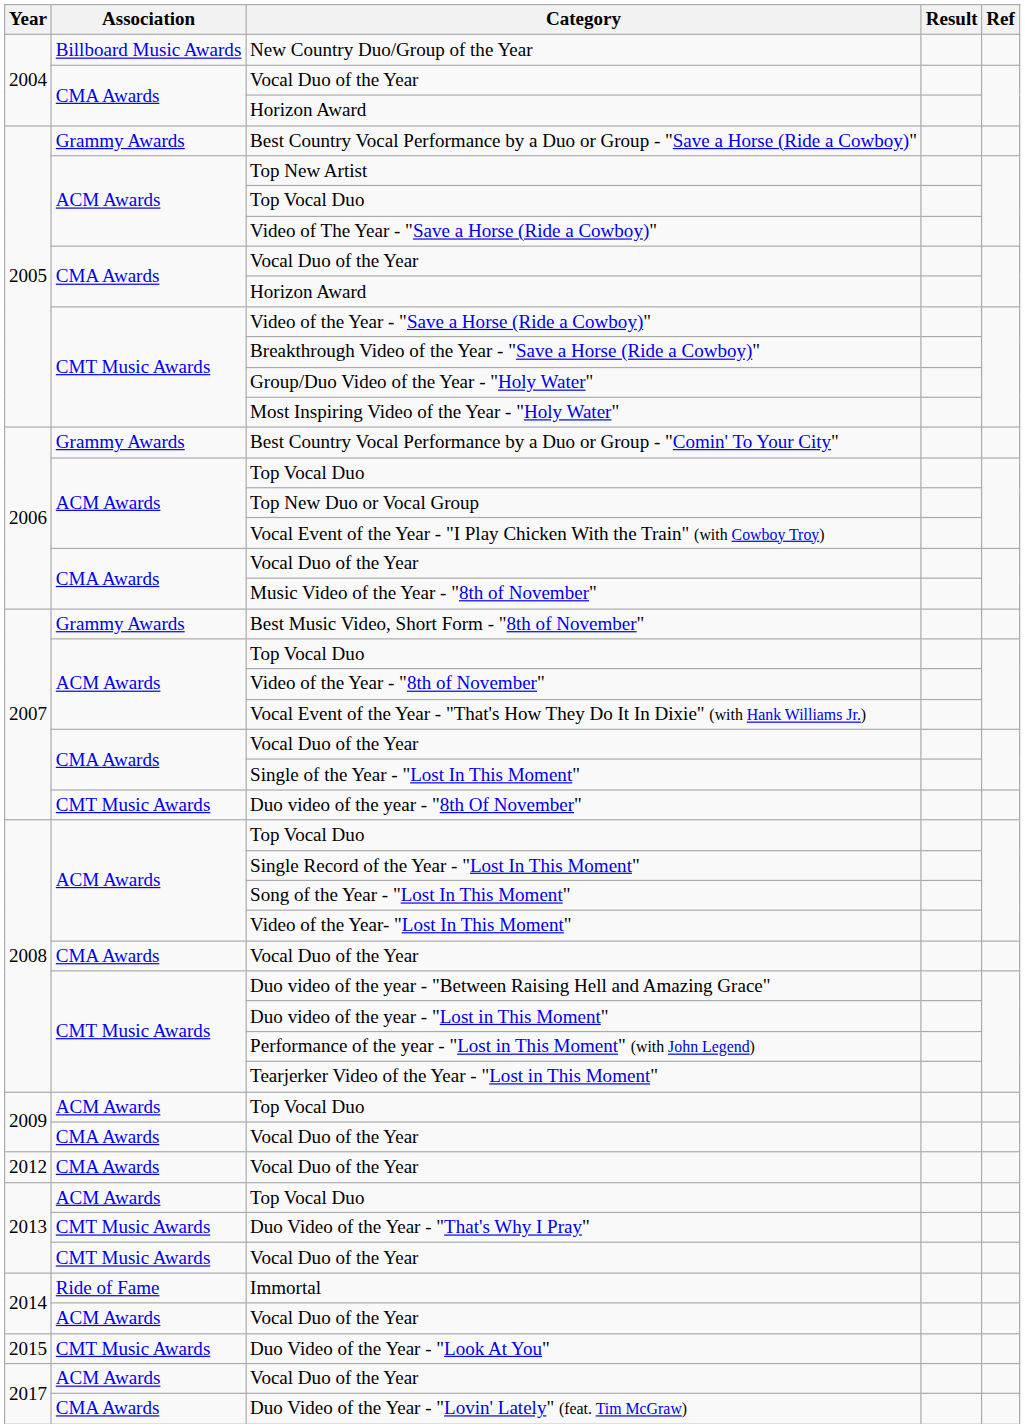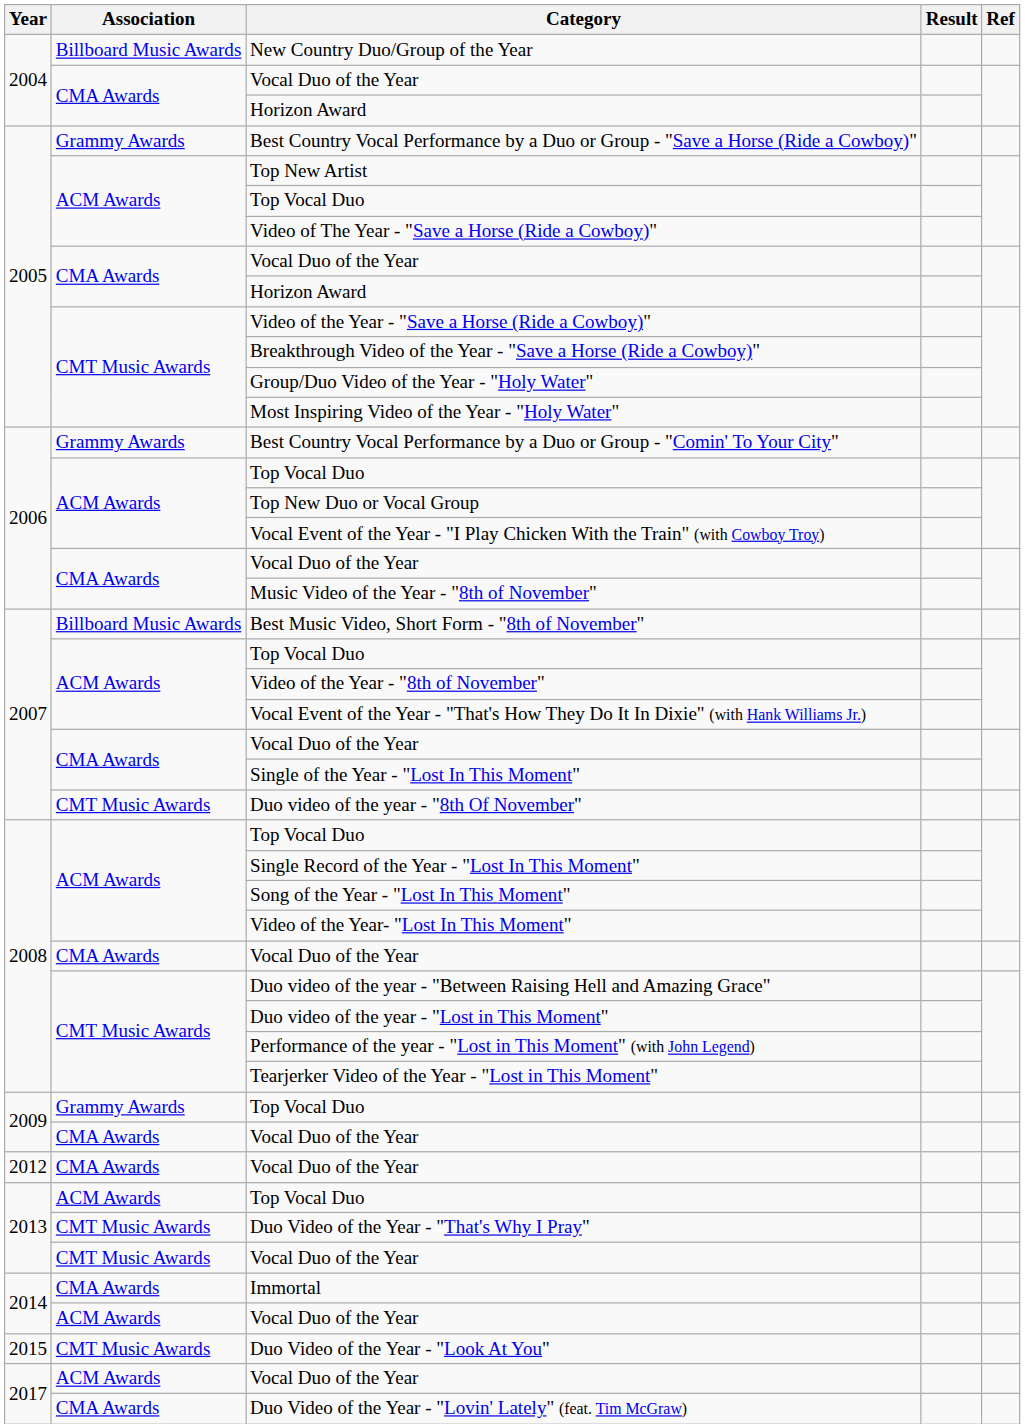Best Music Video, Short Form - "8th of November" | Association: Grammy Awards -> Billboard Music Awards
2009 / Top Vocal Duo | Association: ACM Awards -> Grammy Awards
Immortal | Association: Ride of Fame -> CMA Awards
